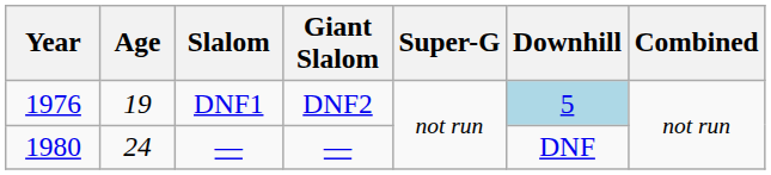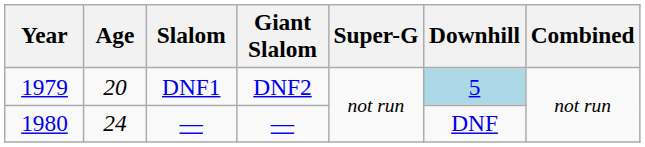DNF1 | Year: 1976 -> 1979
DNF1 | Age: 19 -> 20
